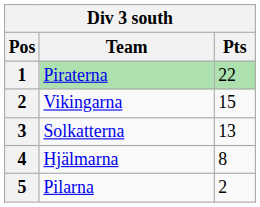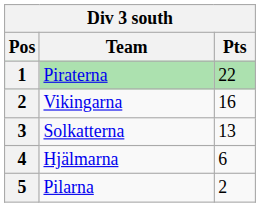Vikingarna | Pts: 15 -> 16
Hjälmarna | Pts: 8 -> 6
